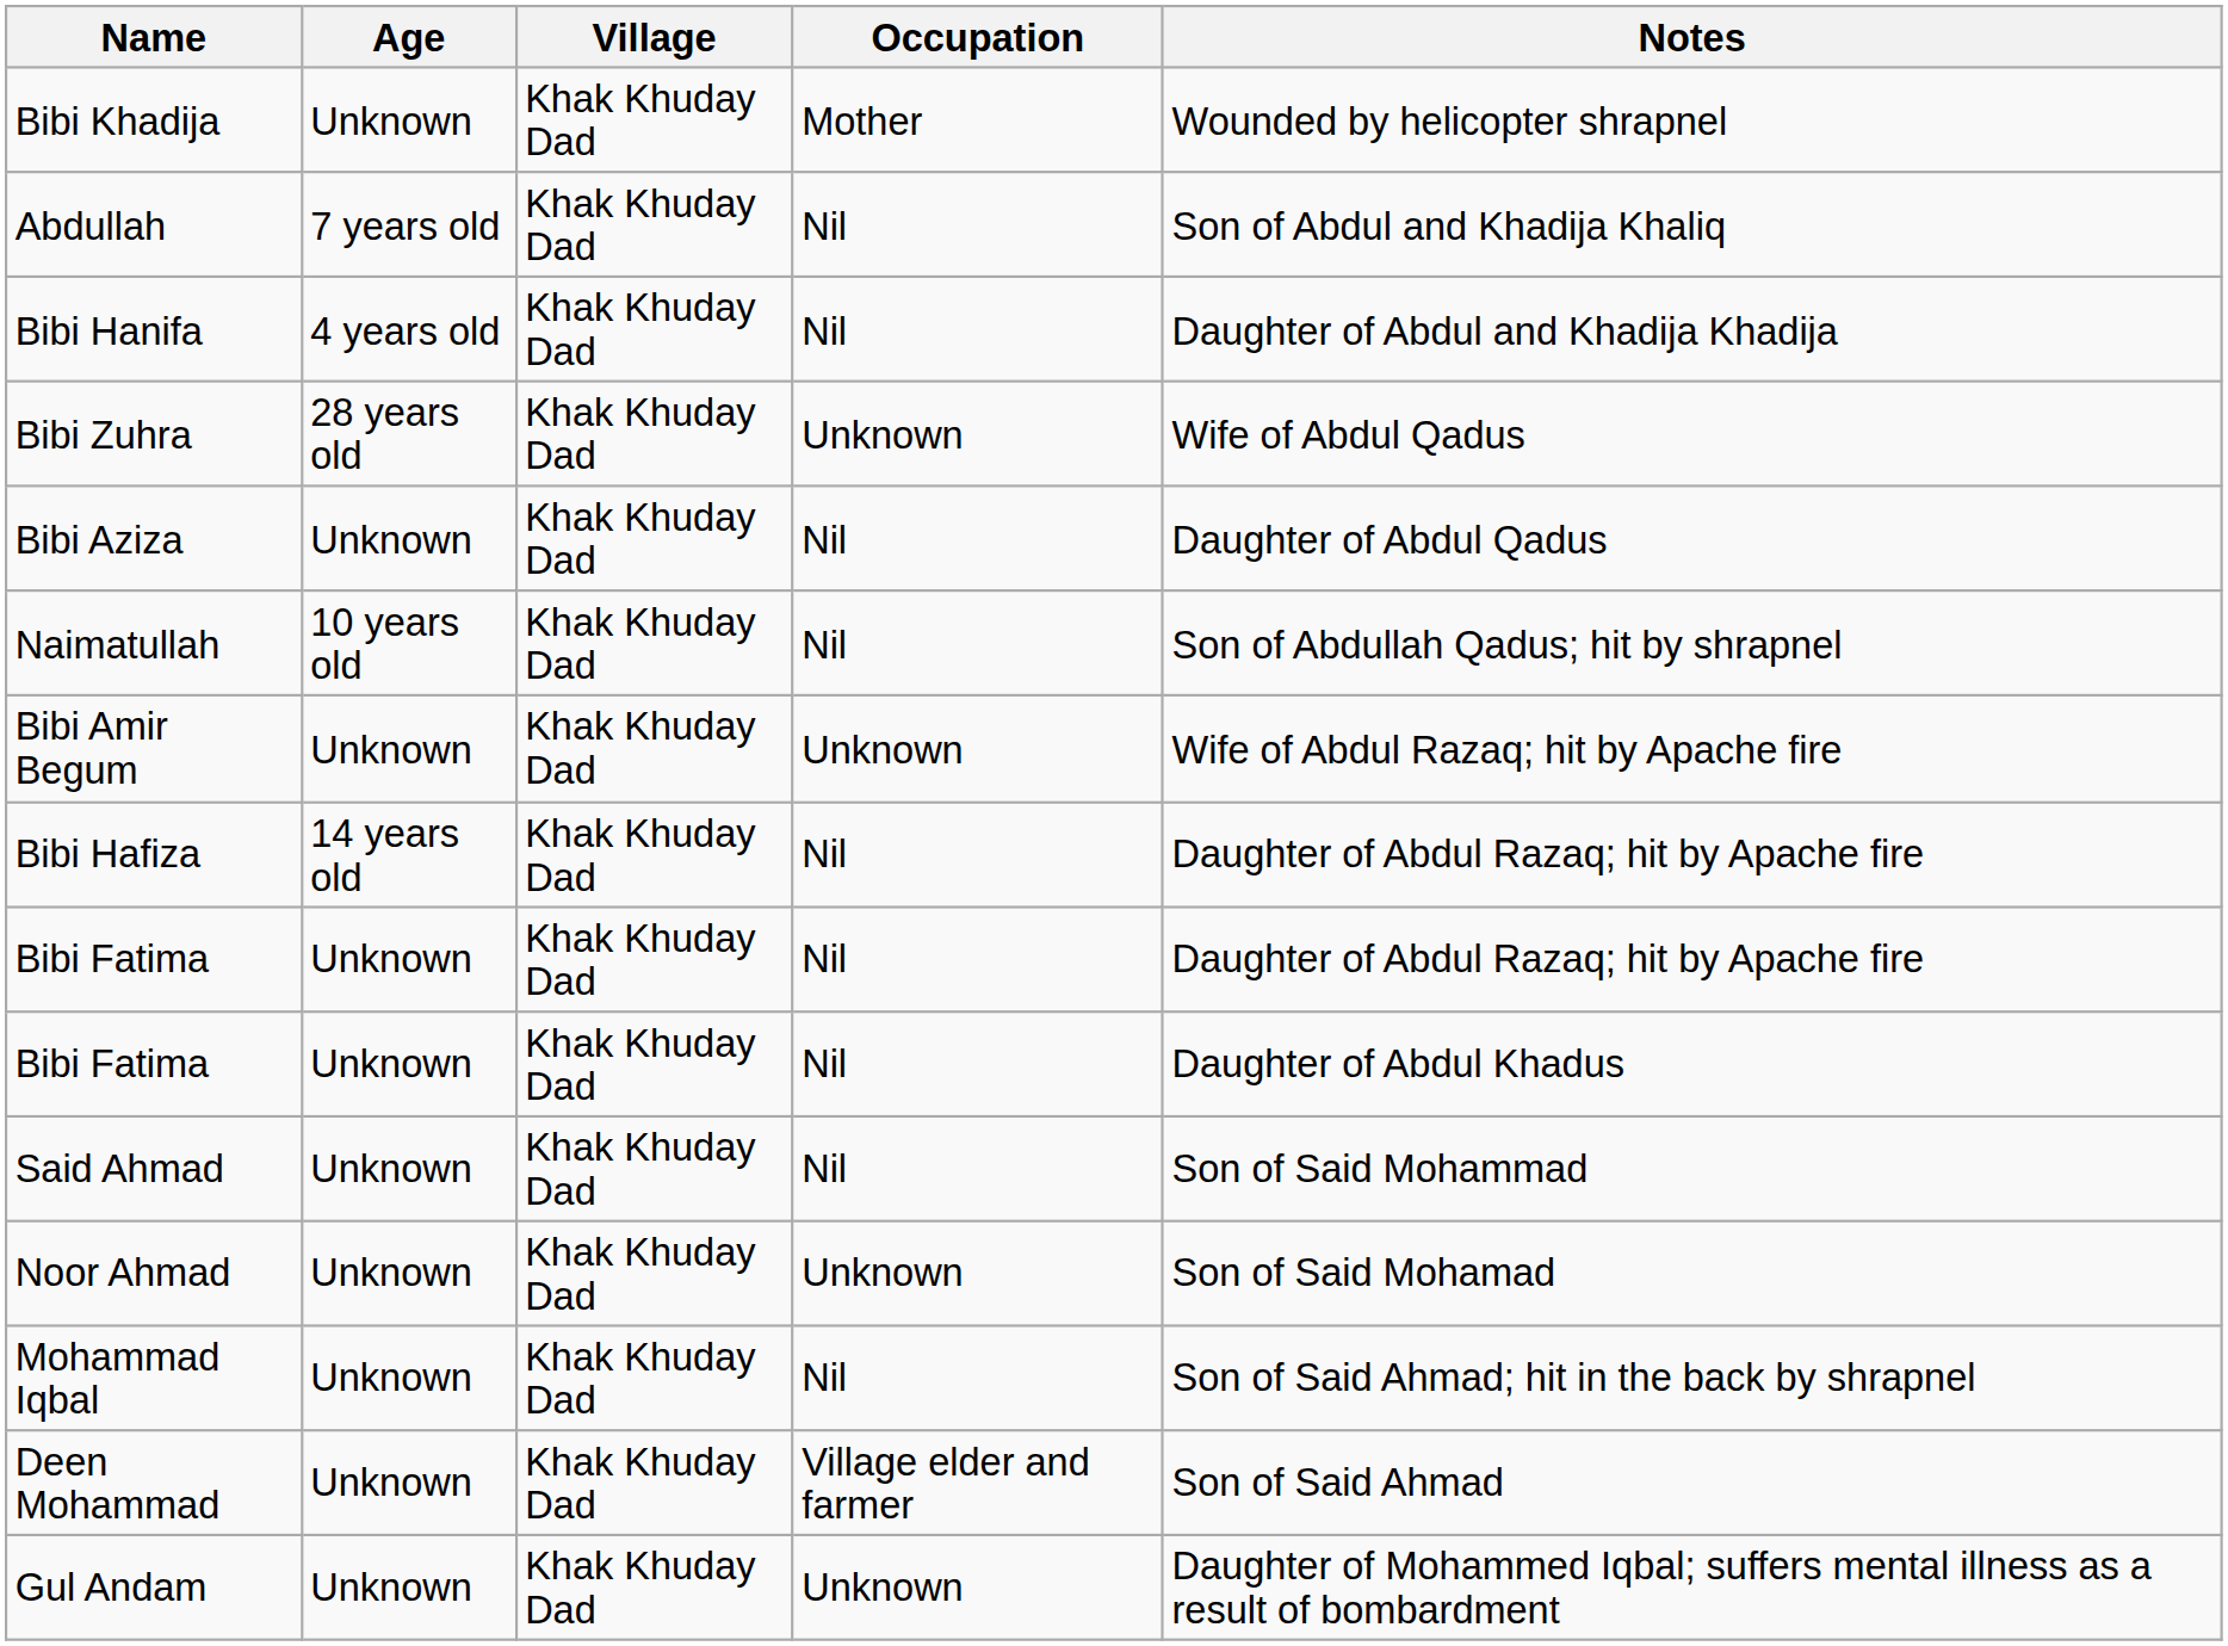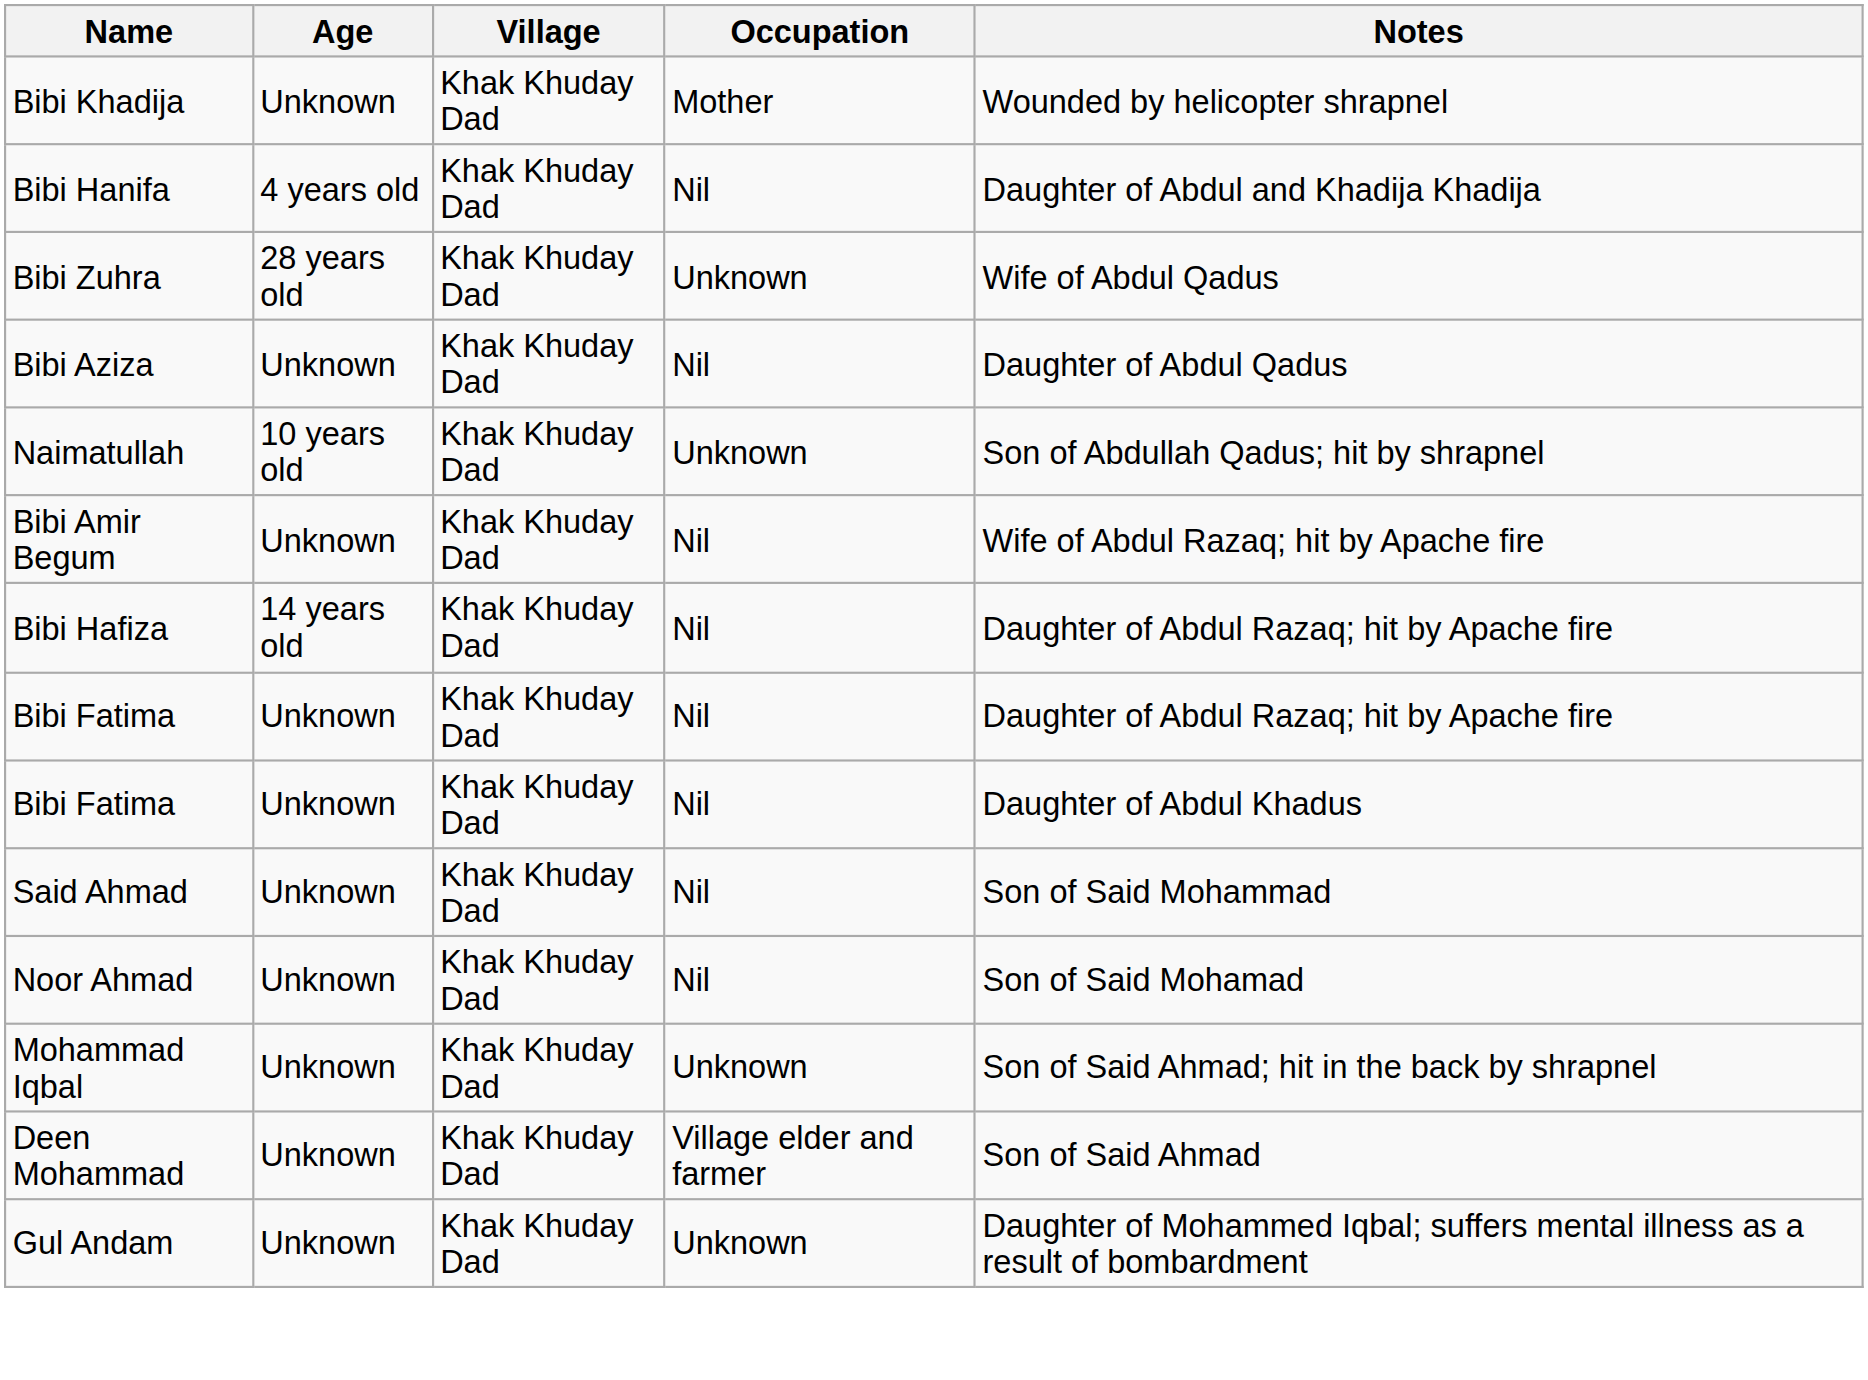- row: Abdullah | 7 years old | Khak Khuday Dad | Nil | Son of Abdul and Khadija Khaliq
Naimatullah | Occupation: Nil -> Unknown
Bibi Amir Begum | Occupation: Unknown -> Nil
Noor Ahmad | Occupation: Unknown -> Nil
Mohammad Iqbal | Occupation: Nil -> Unknown
